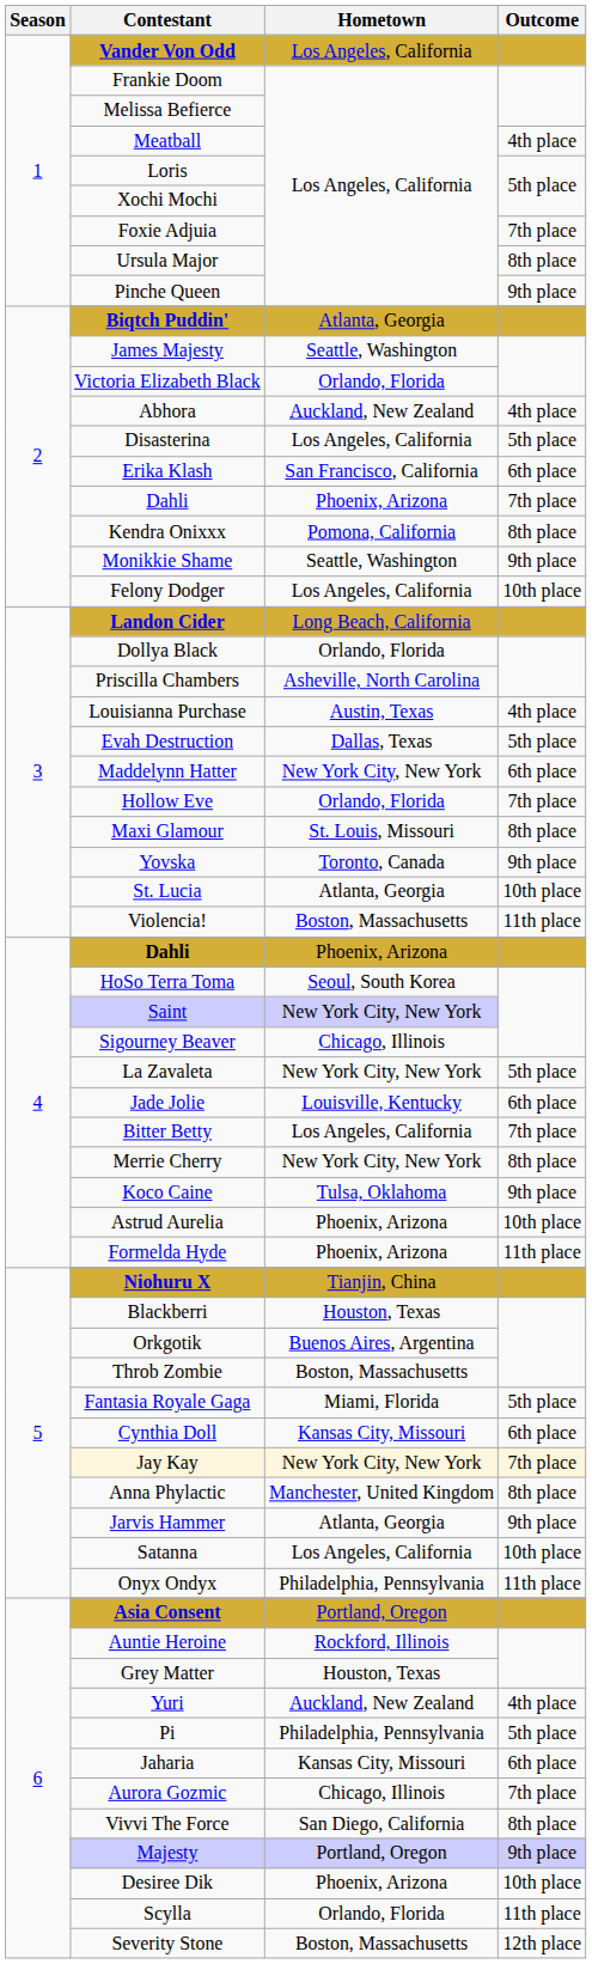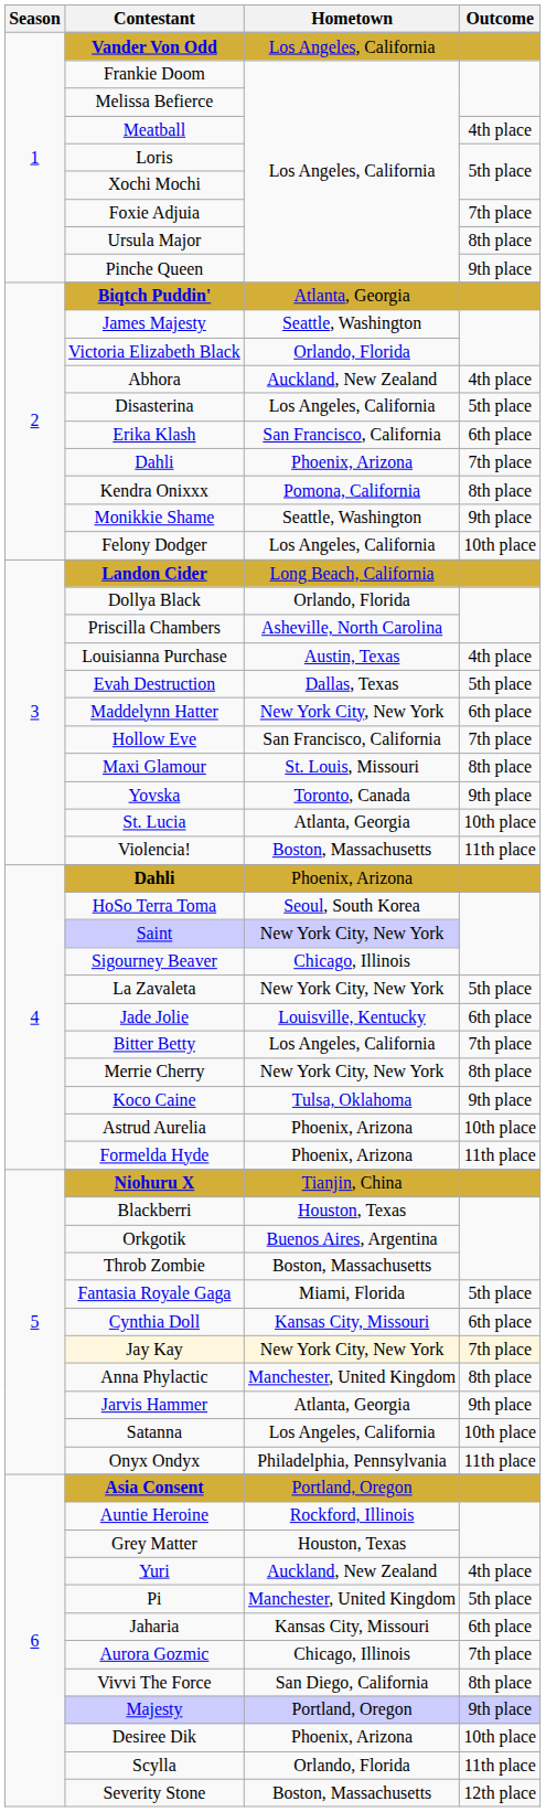Hollow Eve | Hometown: Orlando, Florida -> San Francisco, California
Pi | Hometown: Philadelphia, Pennsylvania -> Manchester, United Kingdom
